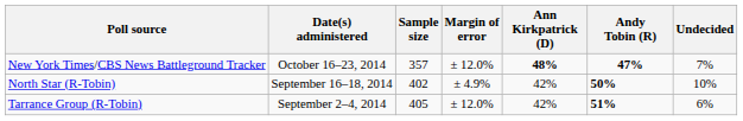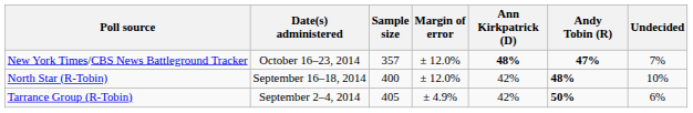North Star (R-Tobin) | Sample size: 402 -> 400
North Star (R-Tobin) | Margin of error: ± 4.9% -> ± 12.0%
North Star (R-Tobin) | Andy Tobin (R): 50% -> 48%
Tarrance Group (R-Tobin) | Margin of error: ± 12.0% -> ± 4.9%
Tarrance Group (R-Tobin) | Andy Tobin (R): 51% -> 50%
